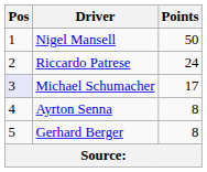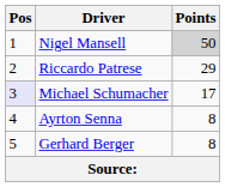Nigel Mansell | Points: no background -> lightgrey background
Riccardo Patrese | Points: 24 -> 29
